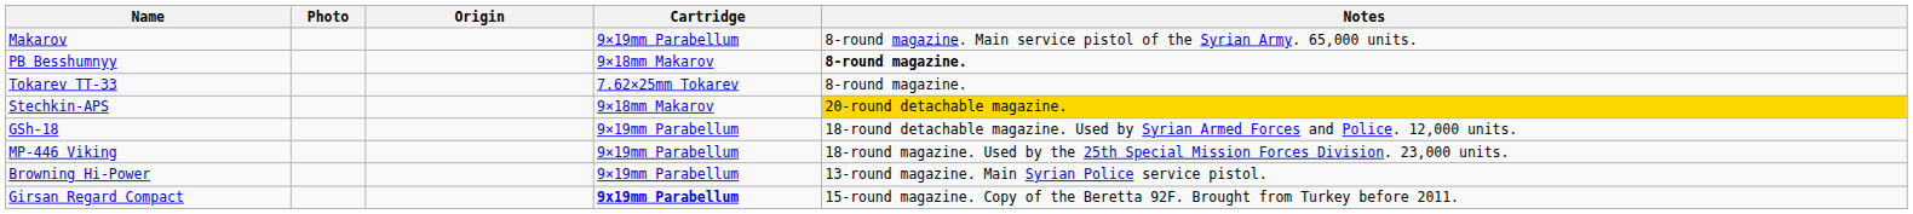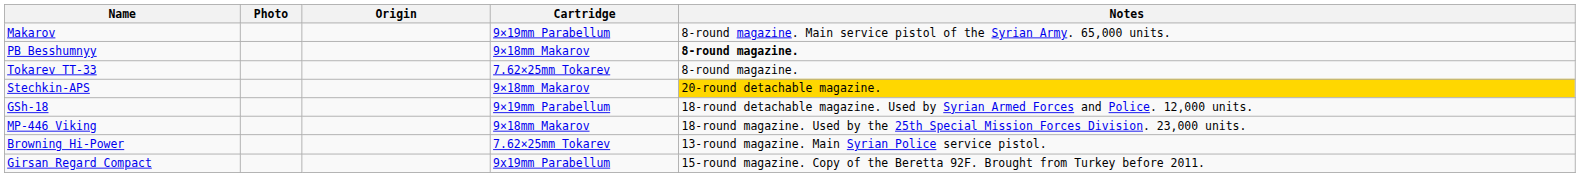MP-446 Viking | Cartridge: 9×19mm Parabellum -> 9×18mm Makarov
Browning Hi-Power | Cartridge: 9×19mm Parabellum -> 7.62×25mm Tokarev
Girsan Regard Compact | Cartridge: bold -> normal
